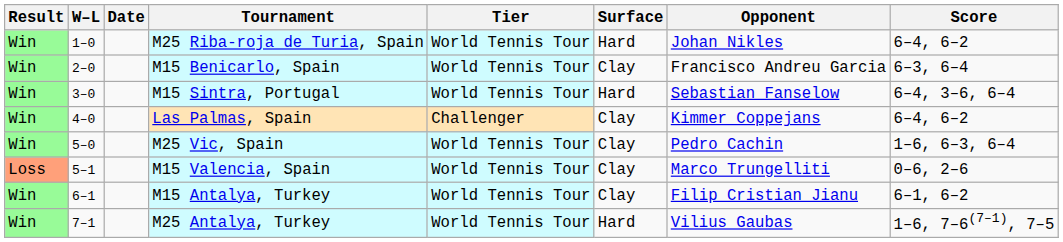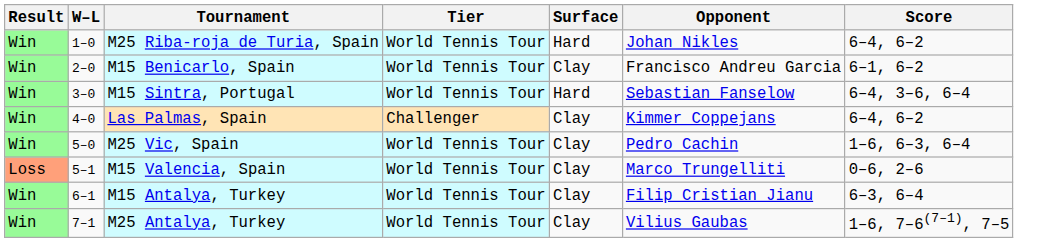- column: Date
M15 Benicarlo, Spain | Score: 6–3, 6–4 -> 6–1, 6–2
M15 Antalya, Turkey | Score: 6–1, 6–2 -> 6–3, 6–4
M25 Antalya, Turkey | Surface: Hard -> Clay
